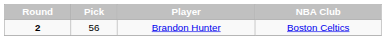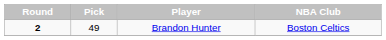Brandon Hunter | Pick: 56 -> 49
